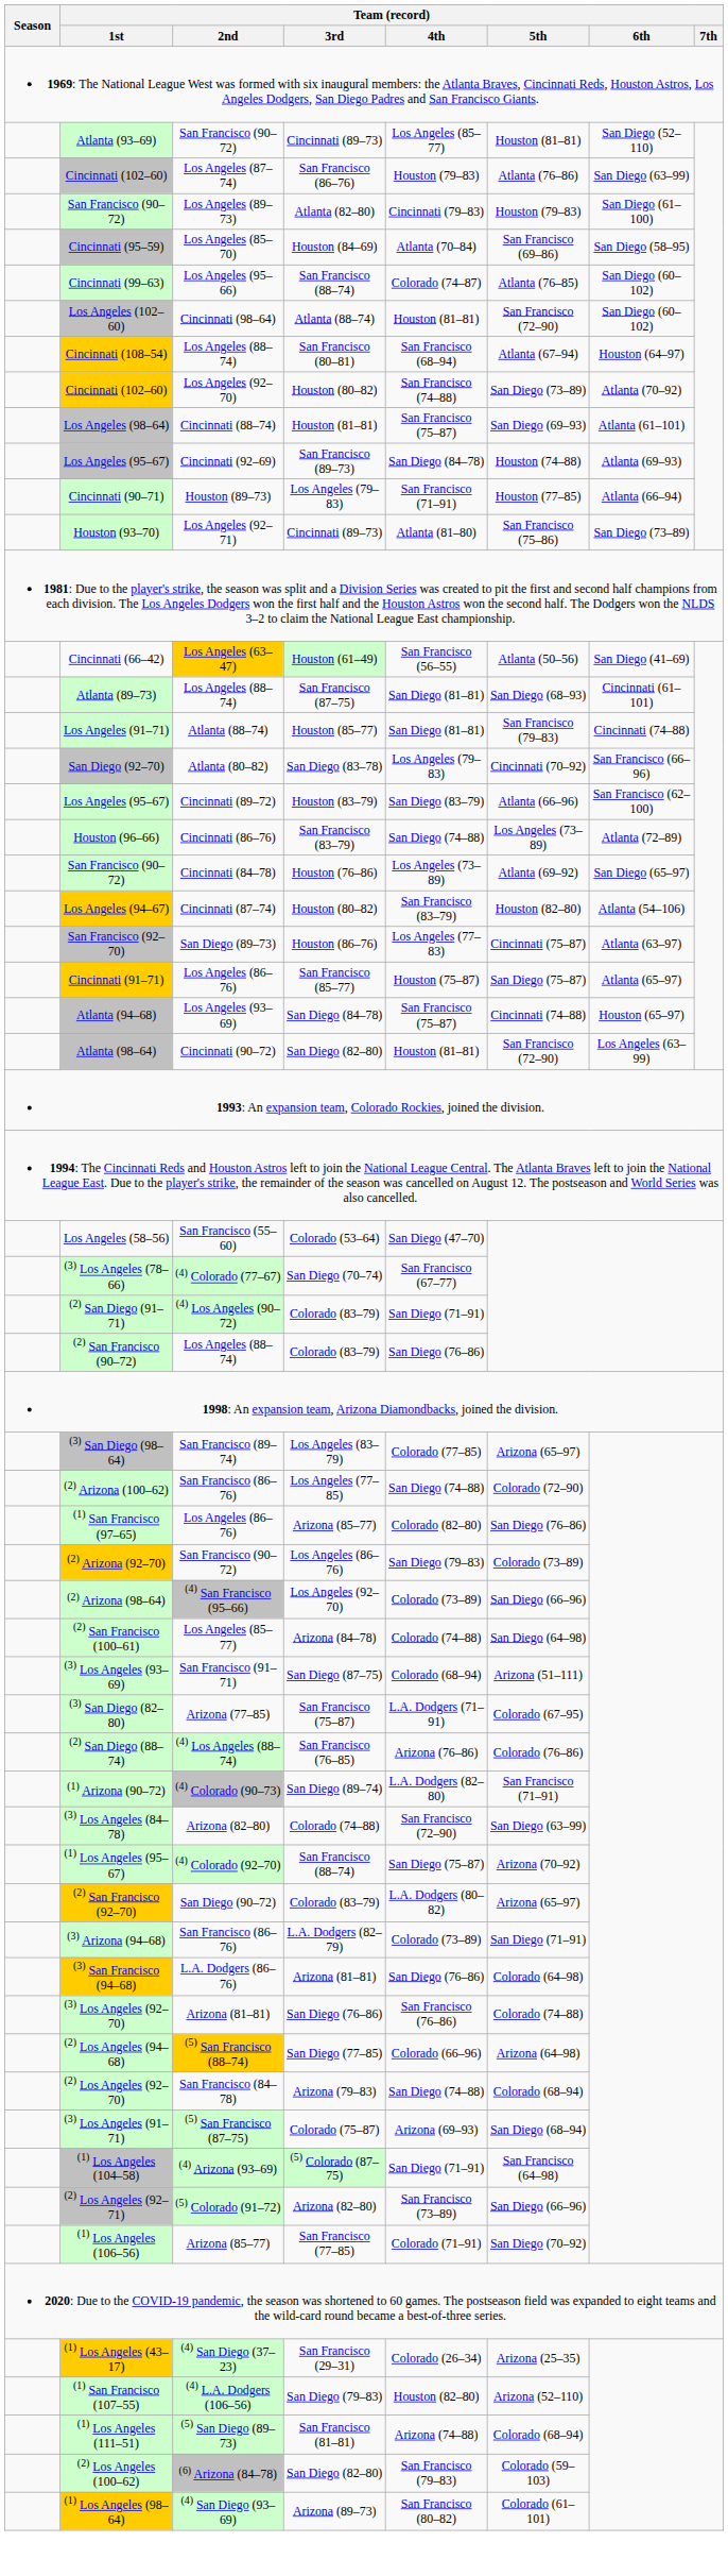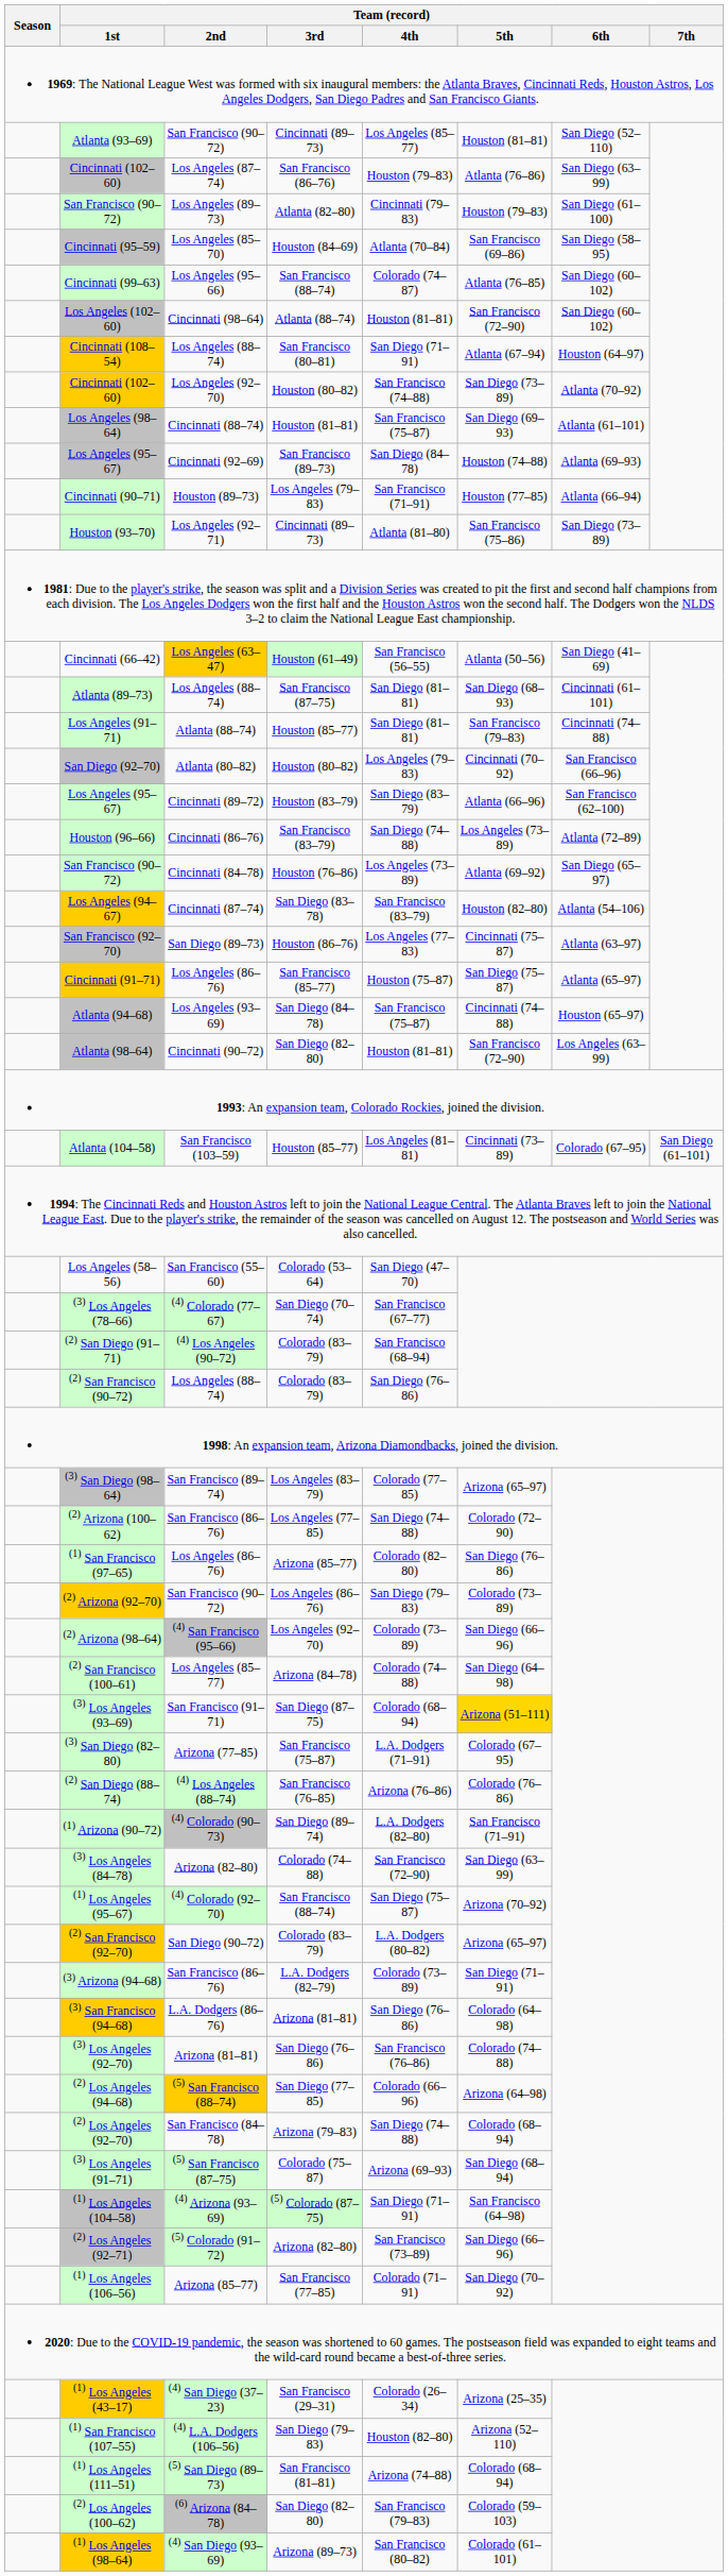Cincinnati (108–54) | Team (record) / 4th: San Francisco (68–94) -> San Diego (71–91)
San Diego (92–70) | Team (record) / 3rd: San Diego (83–78) -> Houston (80–82)
Los Angeles (94–67) | Team (record) / 3rd: Houston (80–82) -> San Diego (83–78)
+ row: Atlanta (104–58) | San Francisco (103–59) | Houston (85–77) | Los Angeles (81–81) | Cincinnati (73–89) | Colorado (67–95) | San Diego (61–101)
(2) San Diego (91–71) | Team (record) / 4th: San Diego (71–91) -> San Francisco (68–94)
(3) Los Angeles (93–69) | Team (record) / 5th: no background -> gold background
